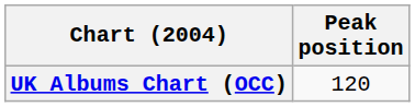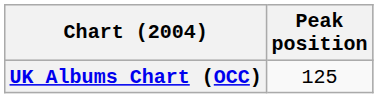UK Albums Chart (OCC) | Peak position: 120 -> 125
